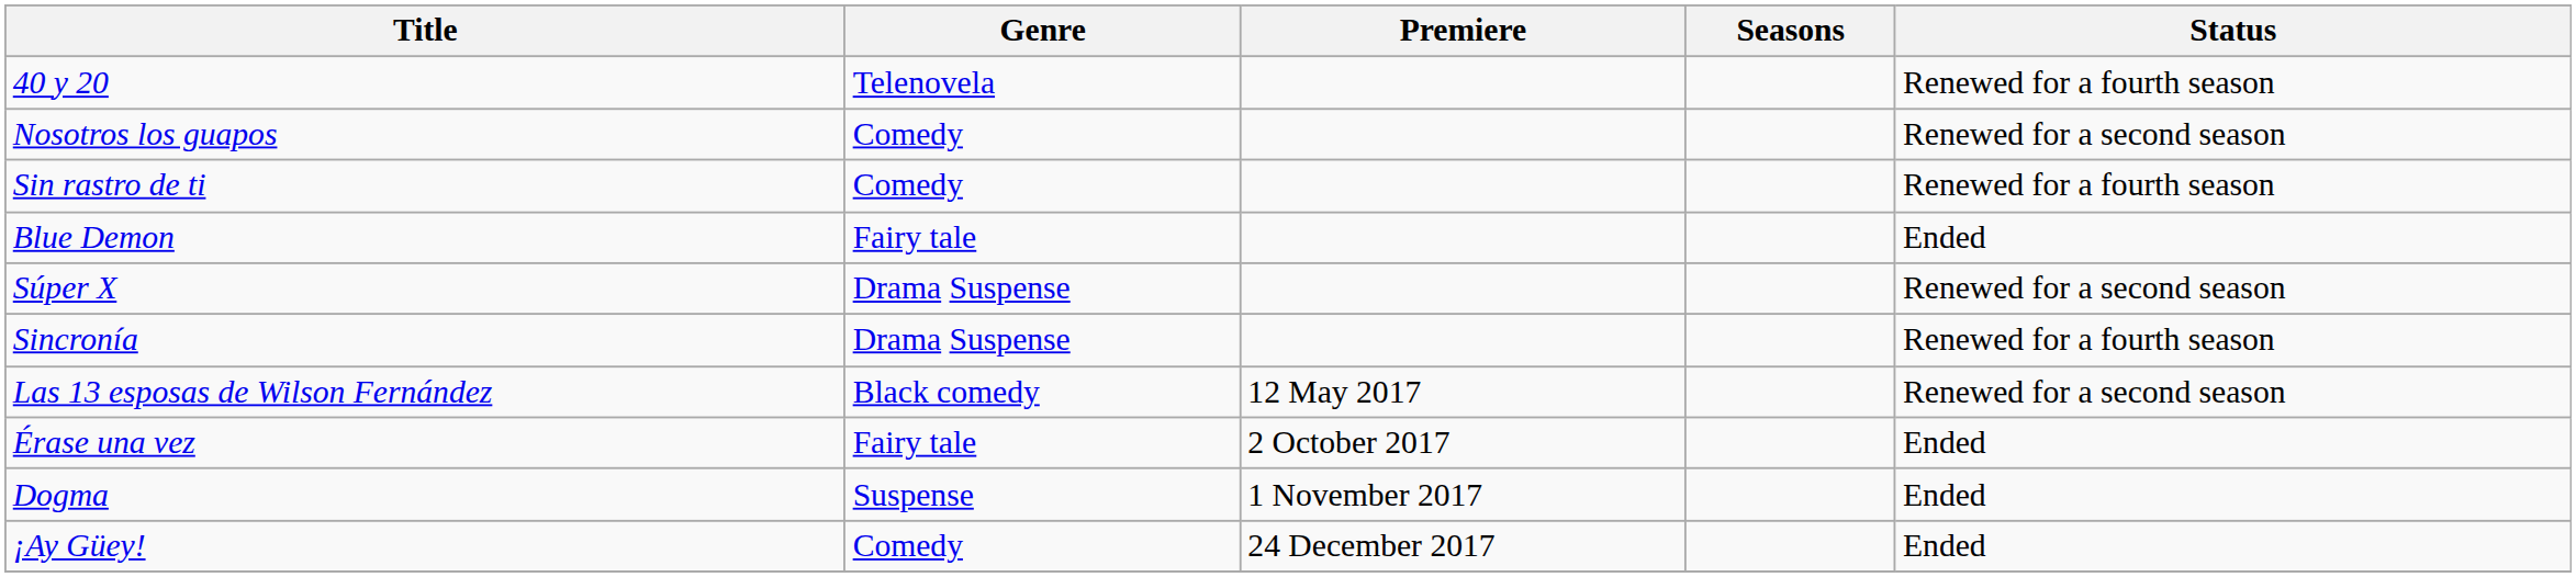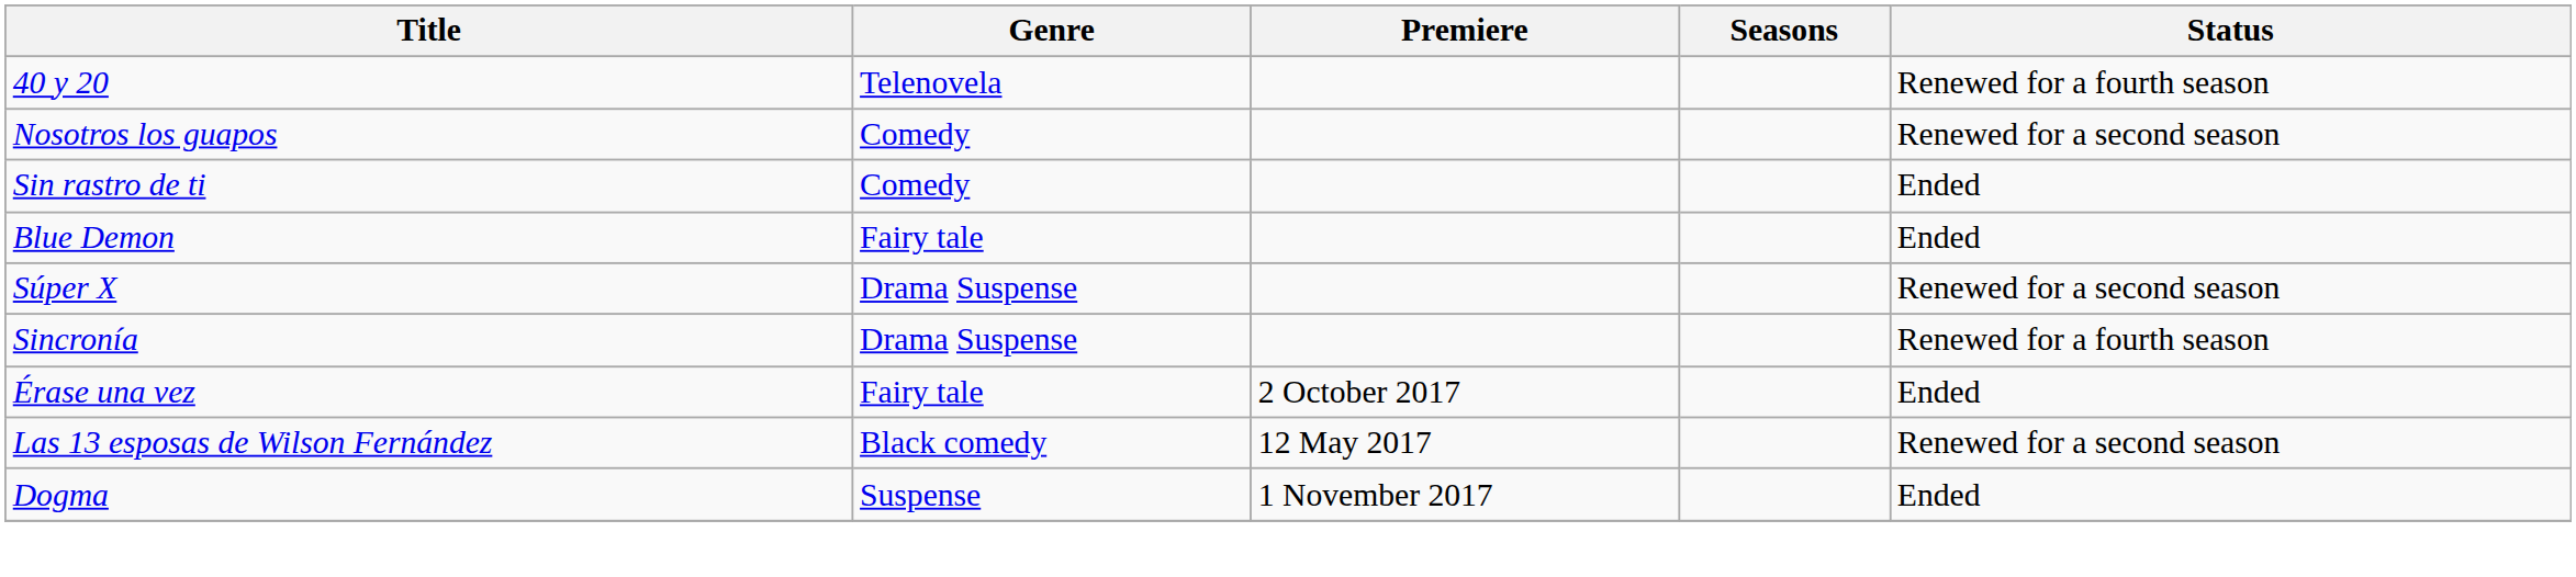Sin rastro de ti | Status: Renewed for a fourth season -> Ended
rows swapped: Las 13 esposas de Wilson Fernández <-> Érase una vez
- row: ¡Ay Güey! | Comedy | 24 December 2017 | Ended
